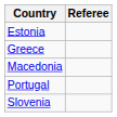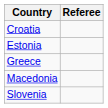+ row: Croatia
- row: Portugal
